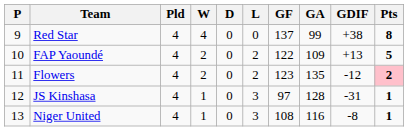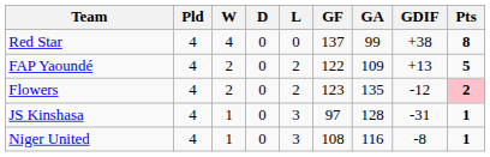- column: P | 9 | 10 | 11 | 12 | 13
